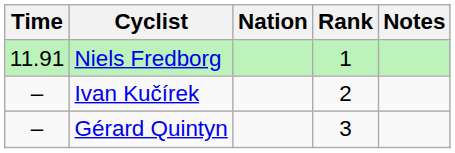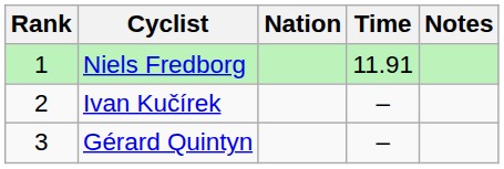columns swapped: Rank <-> Time
